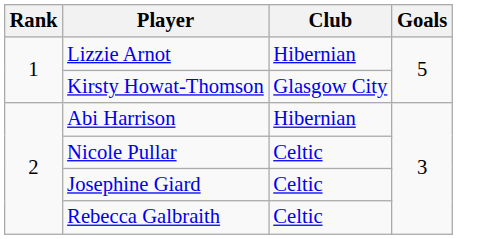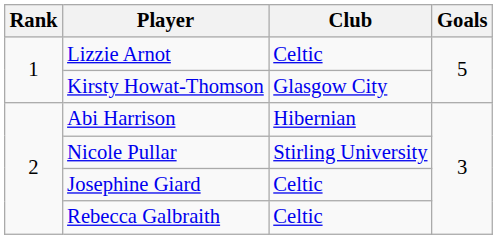Lizzie Arnot | Club: Hibernian -> Celtic
Nicole Pullar | Club: Celtic -> Stirling University
